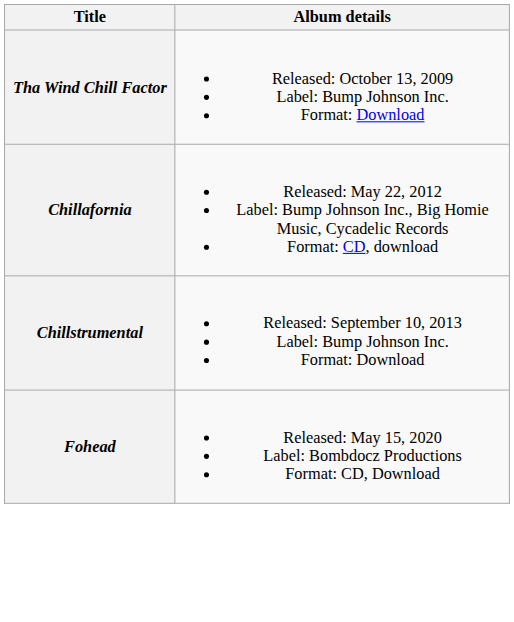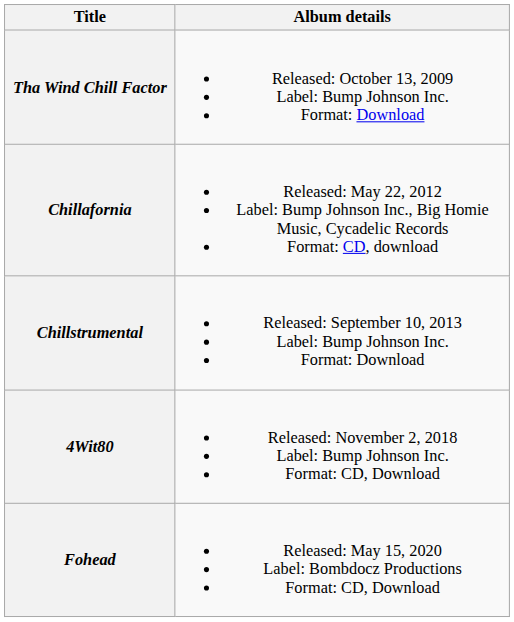+ row: 4Wit80 | Released: November 2, 2018 Label: Bump Johnson Inc. Format: CD, Download
